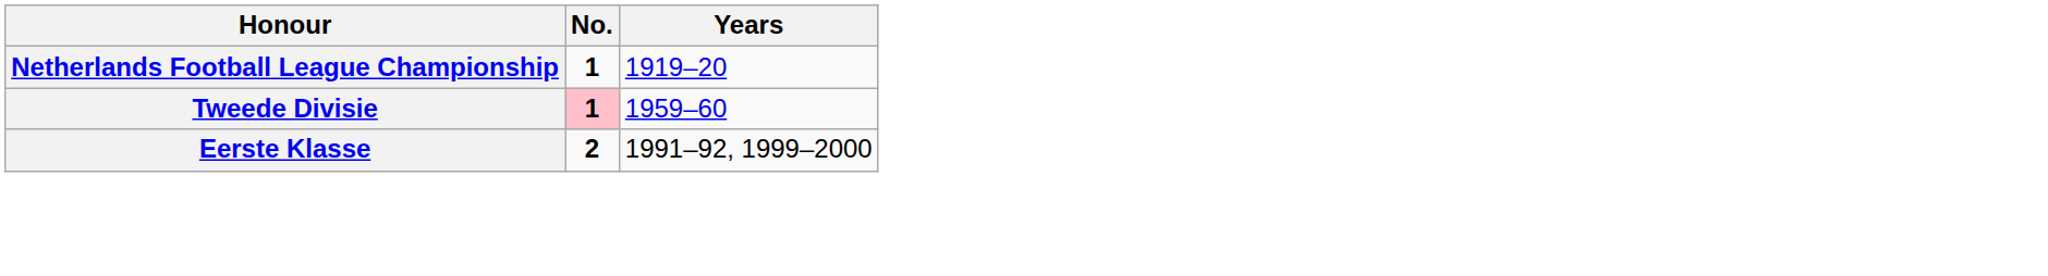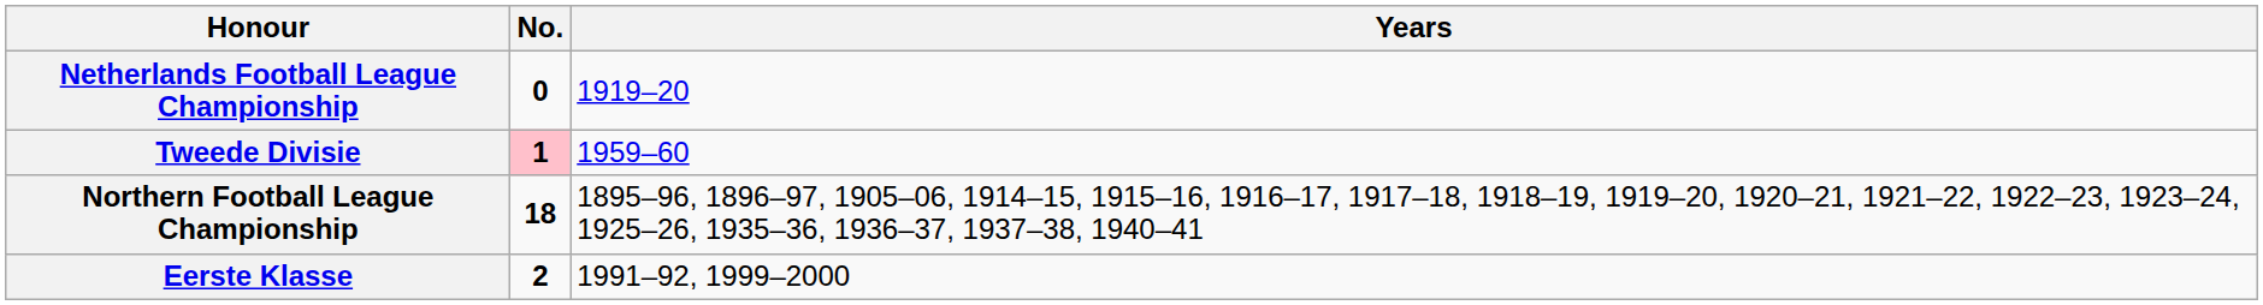Netherlands Football League Championship | No.: 1 -> 0
+ row: Northern Football League Championship | 18 | 1895–96, 1896–97, 1905–06, 1914–15, 1915–16, 1916–17, 1917–18, 1918–19, 1919–20, 1920–21, 1921–22, 1922–23, 1923–24, 1925–26, 1935–36, 1936–37, 1937–38, 1940–41
